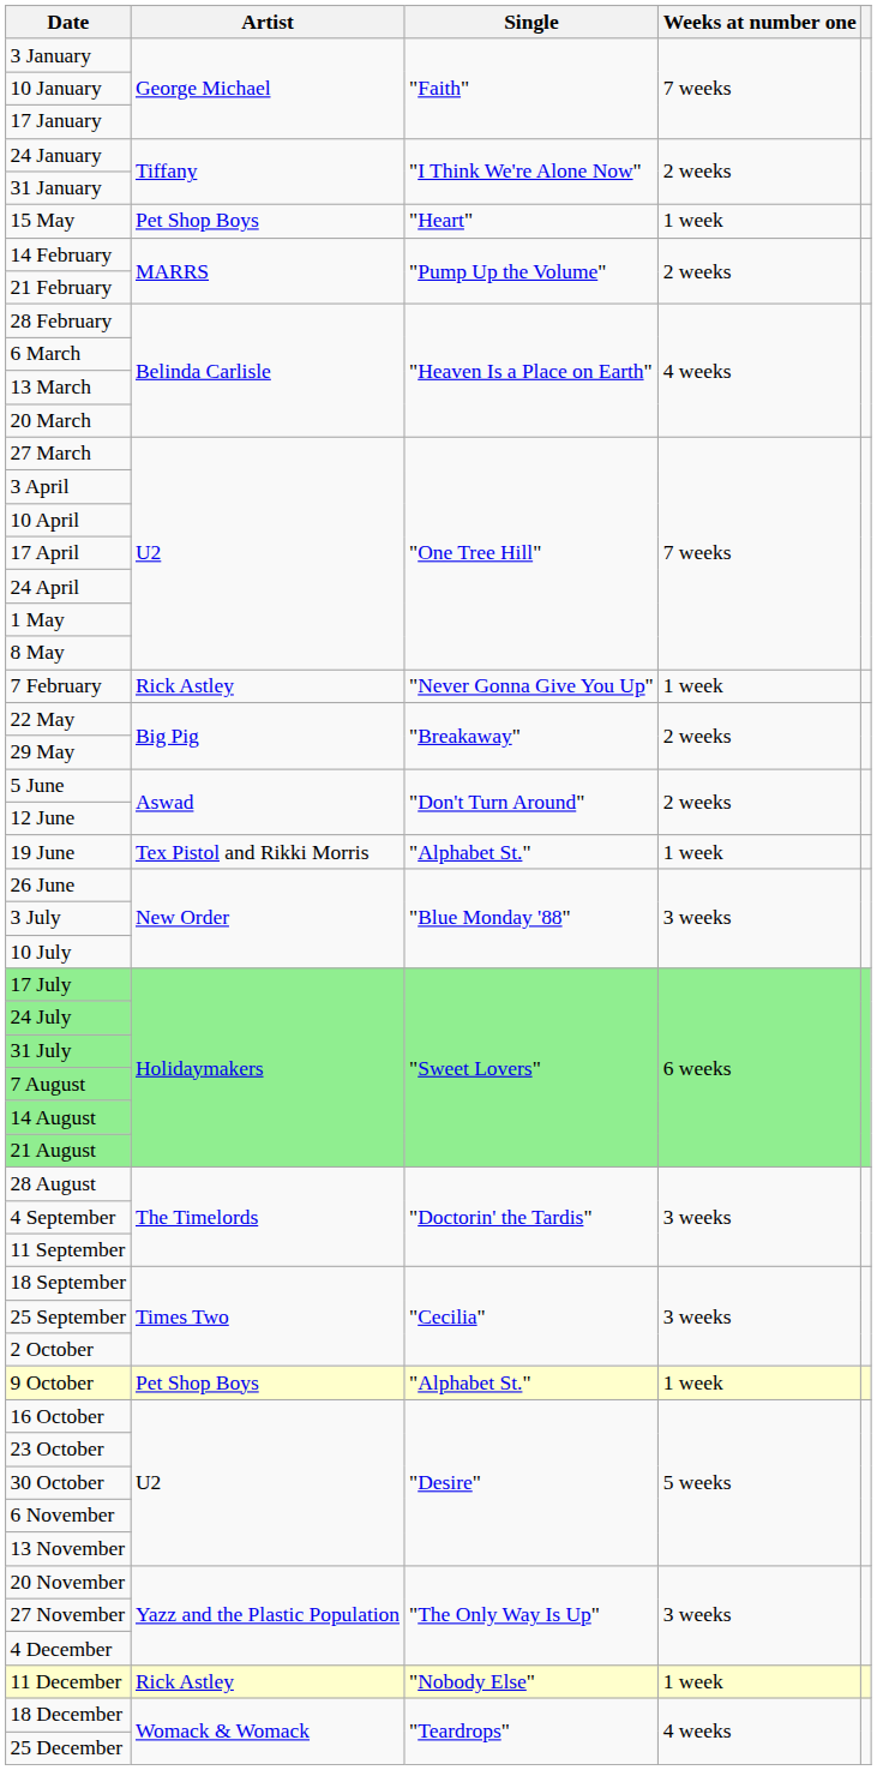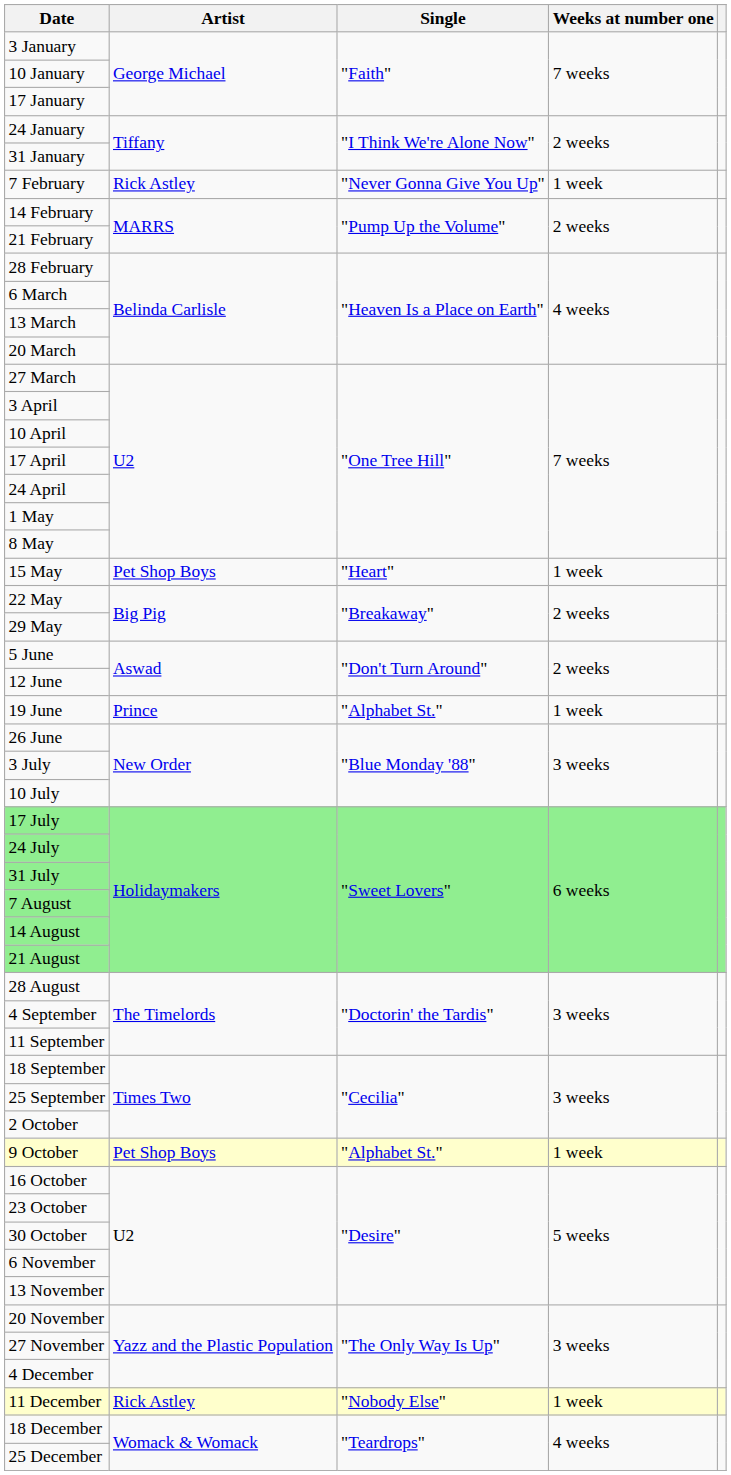rows swapped: 7 February <-> 15 May
19 June | Artist: Tex Pistol and Rikki Morris -> Prince
